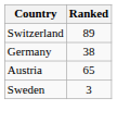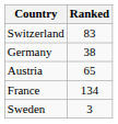Switzerland | Ranked: 89 -> 83
+ row: France | 134
